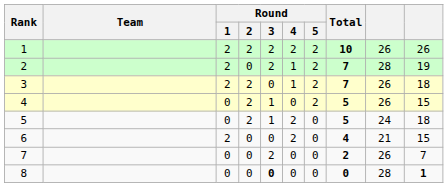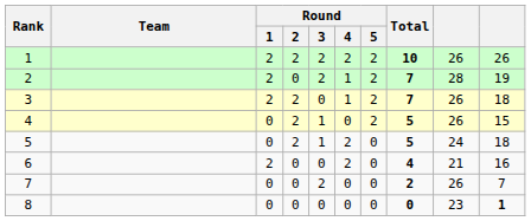6 | column 10: 15 -> 16
8 | Round / 3: bold -> normal
8 | column 9: 28 -> 23
